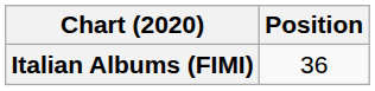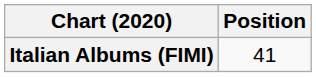Italian Albums (FIMI) | Position: 36 -> 41
